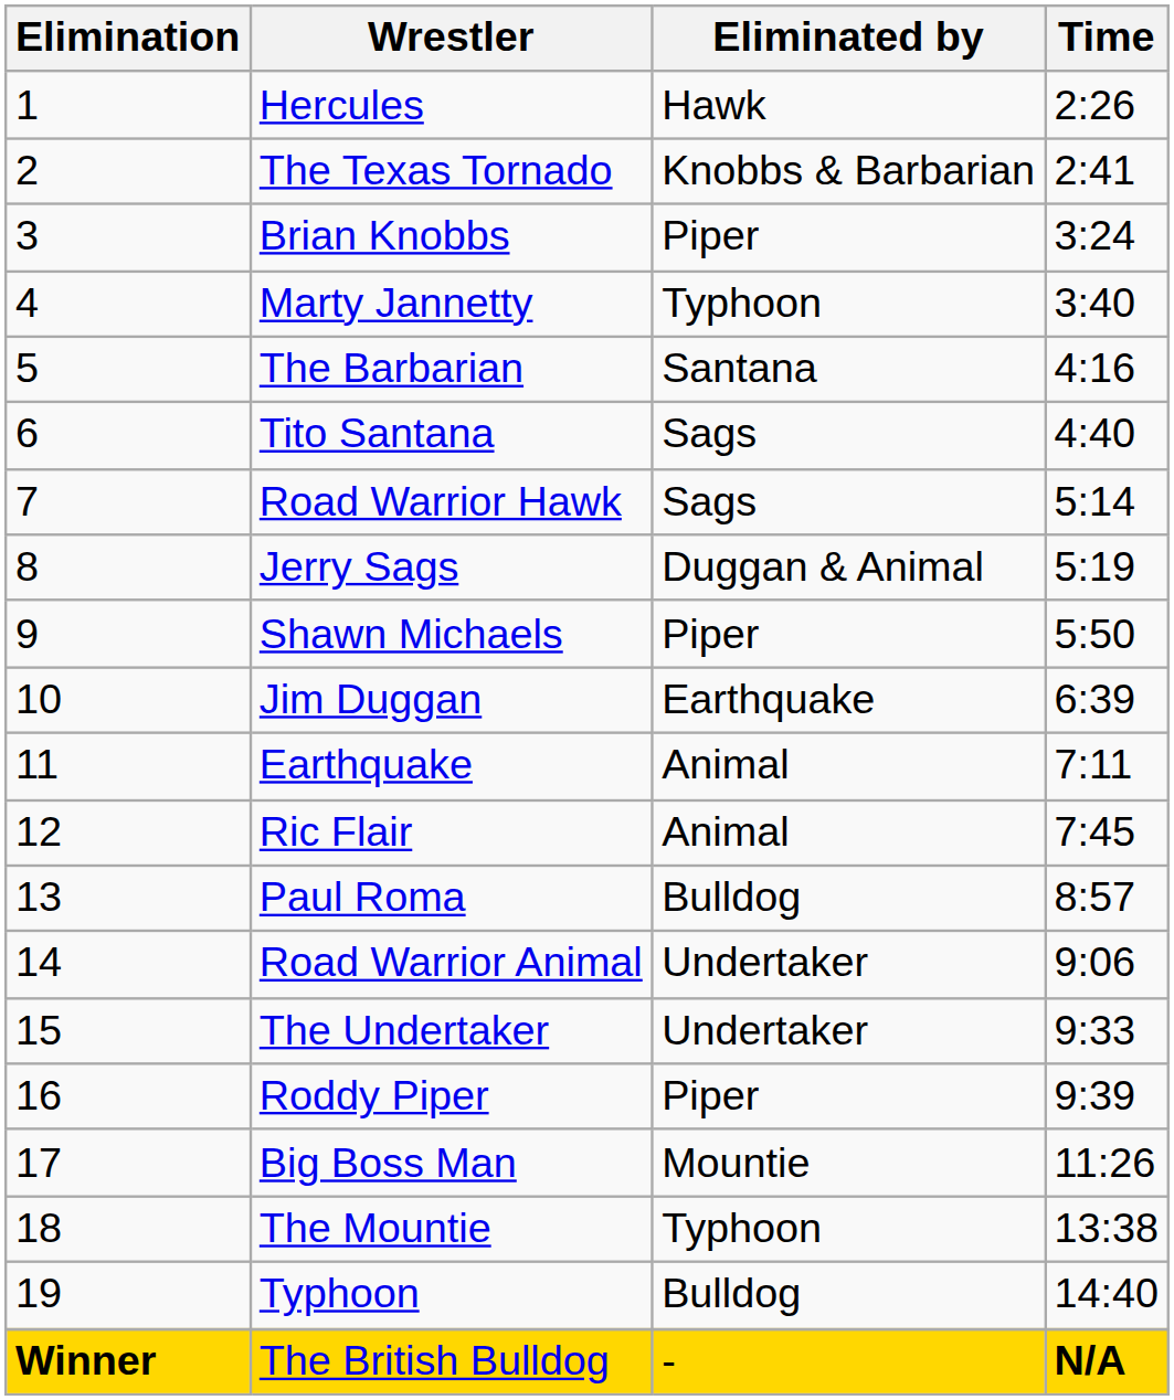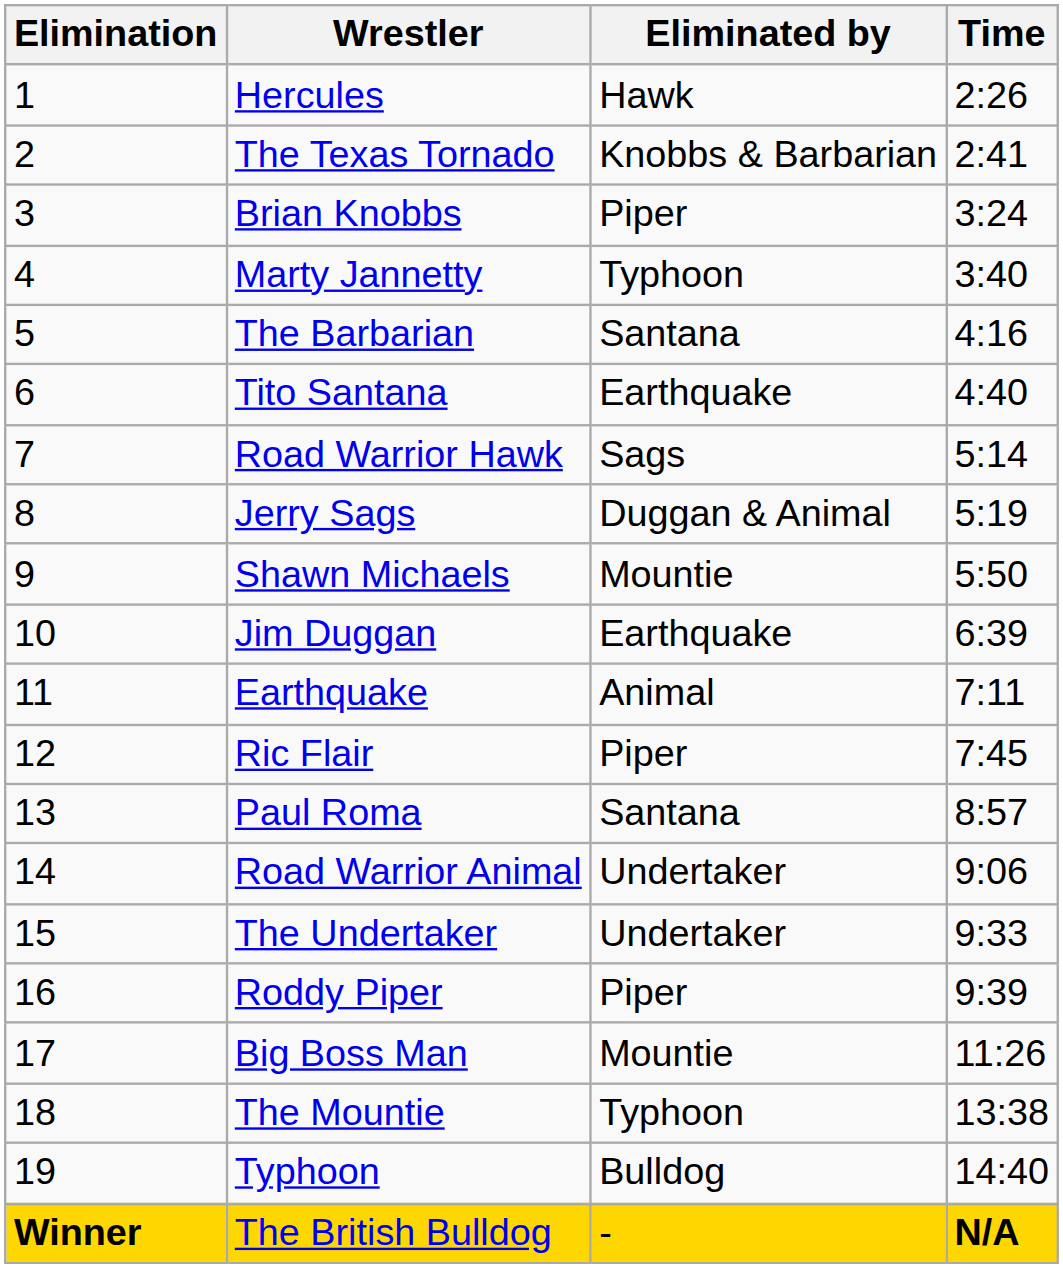Tito Santana | Eliminated by: Sags -> Earthquake
Shawn Michaels | Eliminated by: Piper -> Mountie
Ric Flair | Eliminated by: Animal -> Piper
Paul Roma | Eliminated by: Bulldog -> Santana
